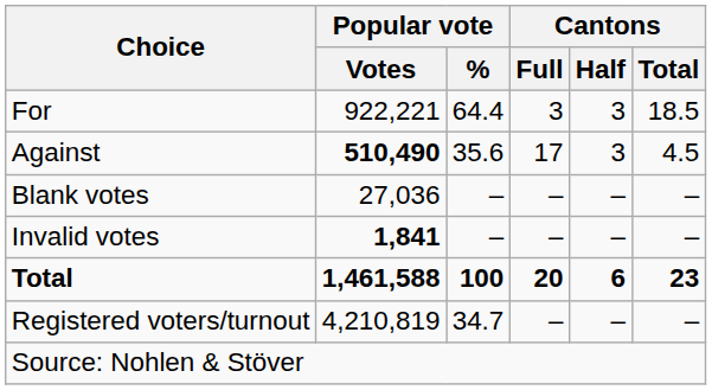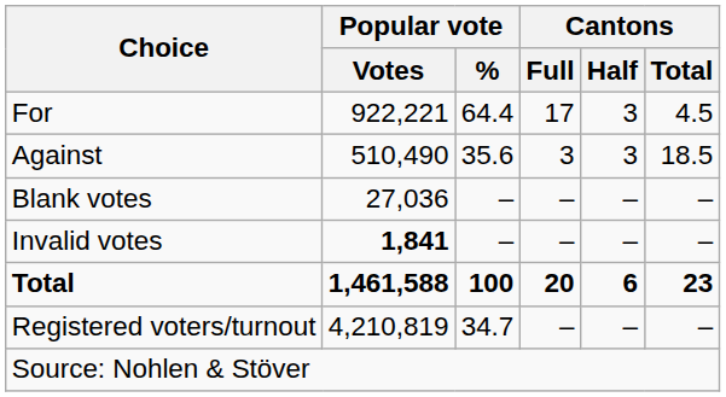For | Cantons / Full: 3 -> 17
For | Cantons / Total: 18.5 -> 4.5
Against | Popular vote / Votes: bold -> normal
Against | Cantons / Full: 17 -> 3
Against | Cantons / Total: 4.5 -> 18.5
